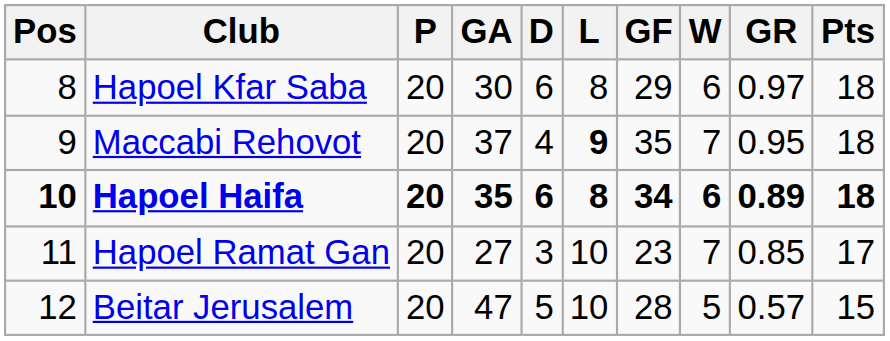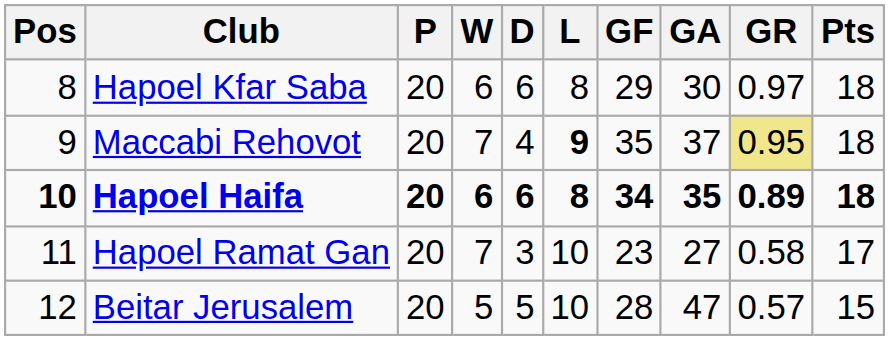columns swapped: W <-> GA
Maccabi Rehovot | GR: no background -> khaki background
Hapoel Ramat Gan | GR: 0.85 -> 0.58
